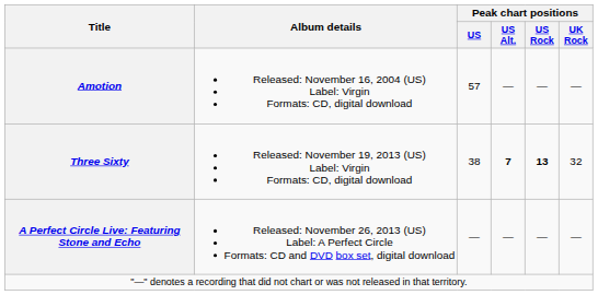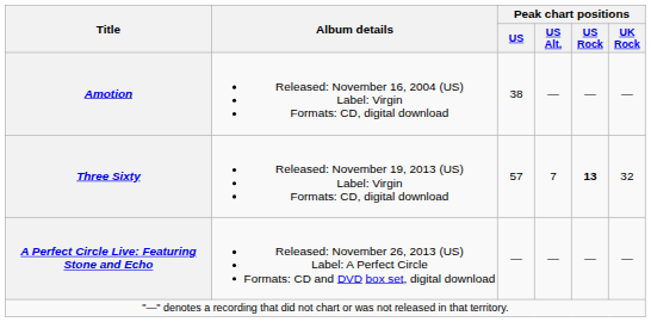Amotion | Peak chart positions / US: 57 -> 38
Three Sixty | Peak chart positions / US: 38 -> 57
Three Sixty | Peak chart positions / US Alt.: bold -> normal
